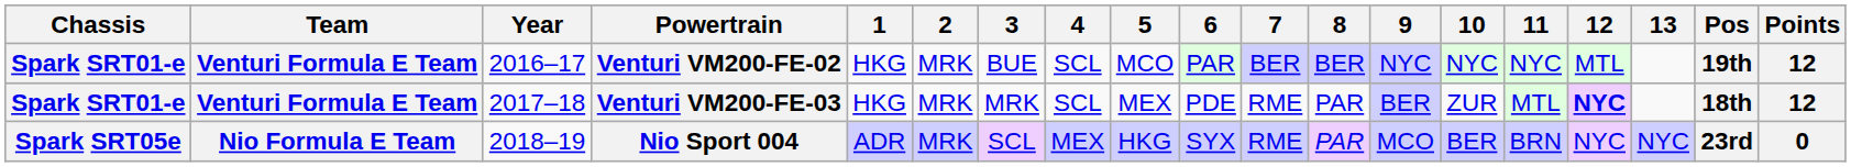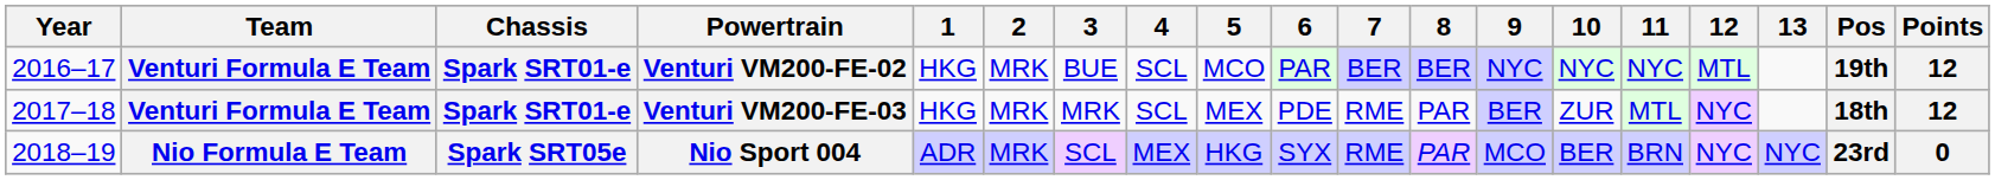columns swapped: Year <-> Chassis
Venturi VM200-FE-03 | 12: bold -> normal
